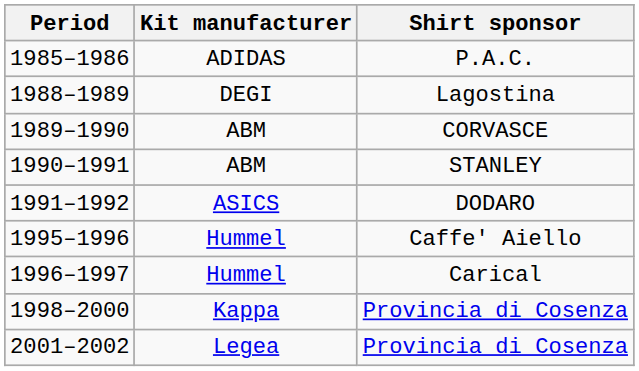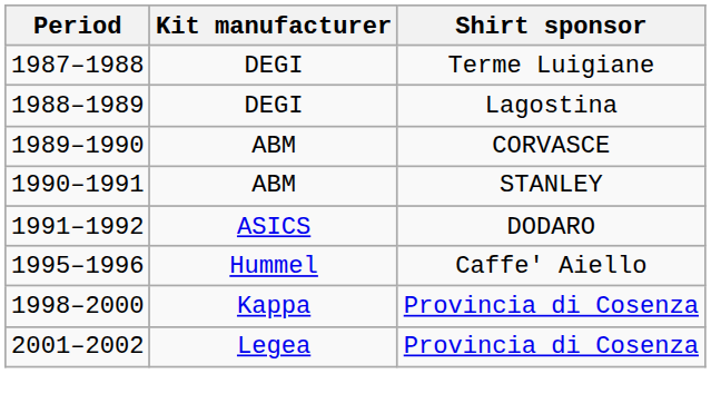- row: 1985–1986 | ADIDAS | P.A.C.
+ row: 1987–1988 | DEGI | Terme Luigiane
- row: 1996–1997 | Hummel | Carical
